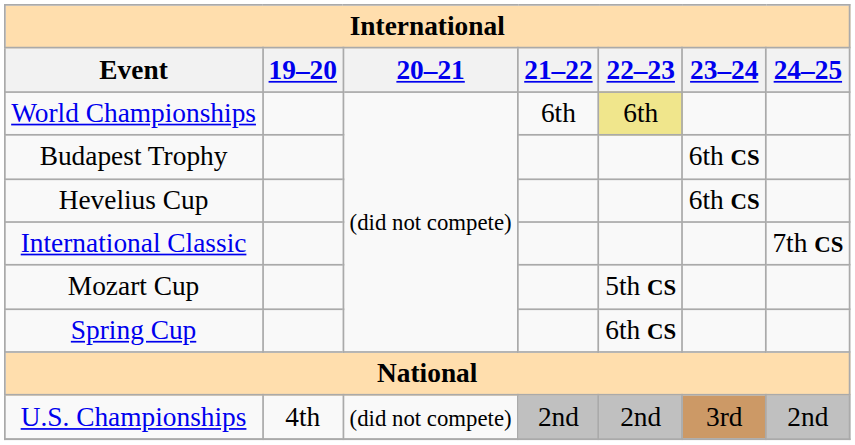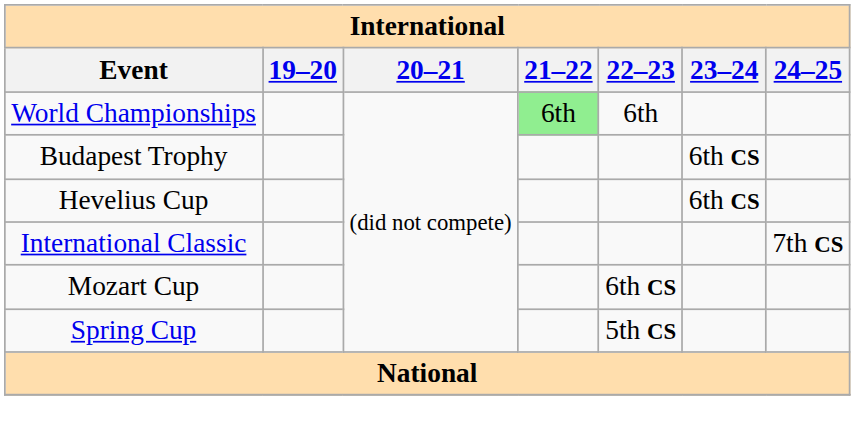World Championships | 21–22: no background -> lightgreen background
World Championships | 22–23: khaki background -> no background
Mozart Cup | 22–23: 5th CS -> 6th CS
Spring Cup | 22–23: 6th CS -> 5th CS
- row: U.S. Championships | 4th | (did not compete) | 2nd | 2nd | 3rd | 2nd
